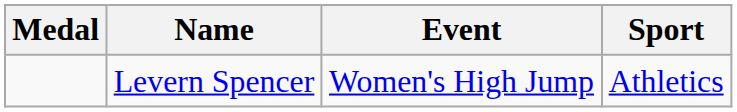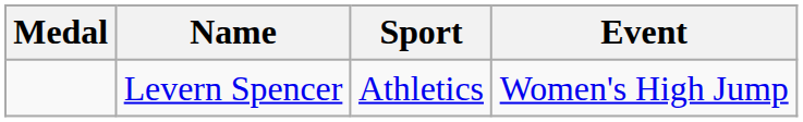columns swapped: Sport <-> Event
